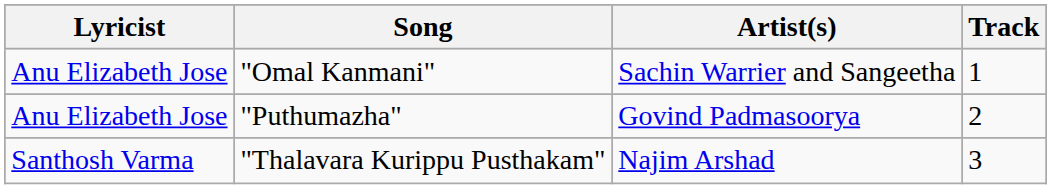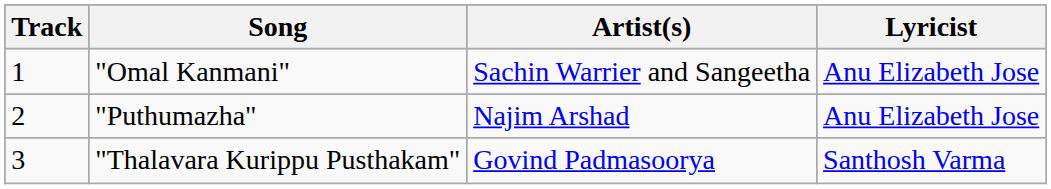columns swapped: Track <-> Lyricist
"Puthumazha" | Artist(s): Govind Padmasoorya -> Najim Arshad
"Thalavara Kurippu Pusthakam" | Artist(s): Najim Arshad -> Govind Padmasoorya
